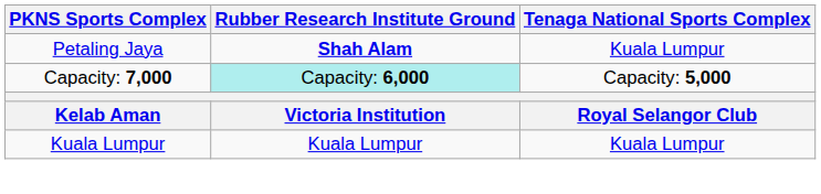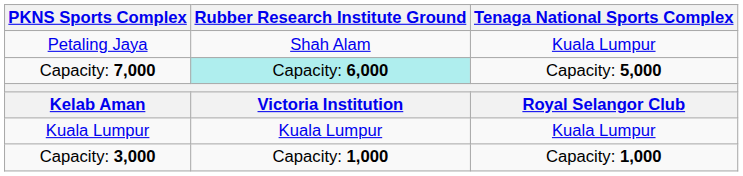Petaling Jaya | Rubber Research Institute Ground: bold -> normal
+ row: Capacity: 3,000 | Capacity: 1,000 | Capacity: 1,000
